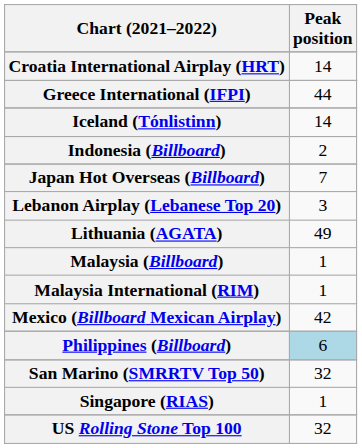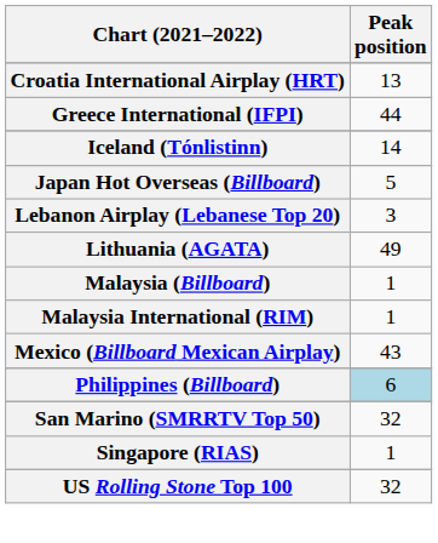Croatia International Airplay (HRT) | Peak position: 14 -> 13
- row: Indonesia (Billboard) | 2
Japan Hot Overseas (Billboard) | Peak position: 7 -> 5
Mexico (Billboard Mexican Airplay) | Peak position: 42 -> 43
